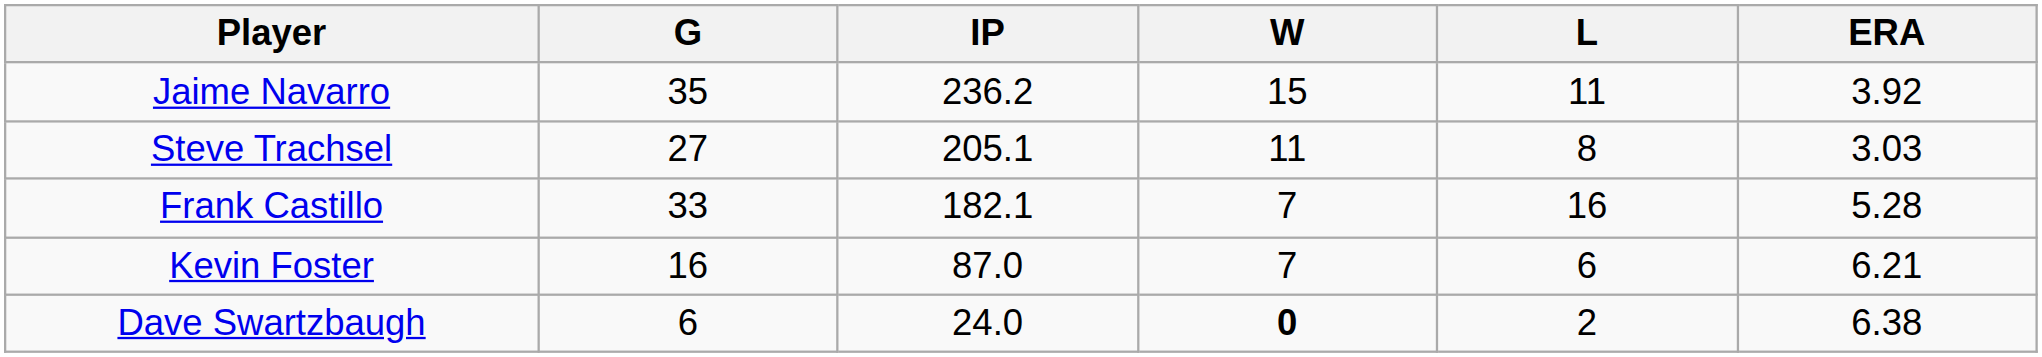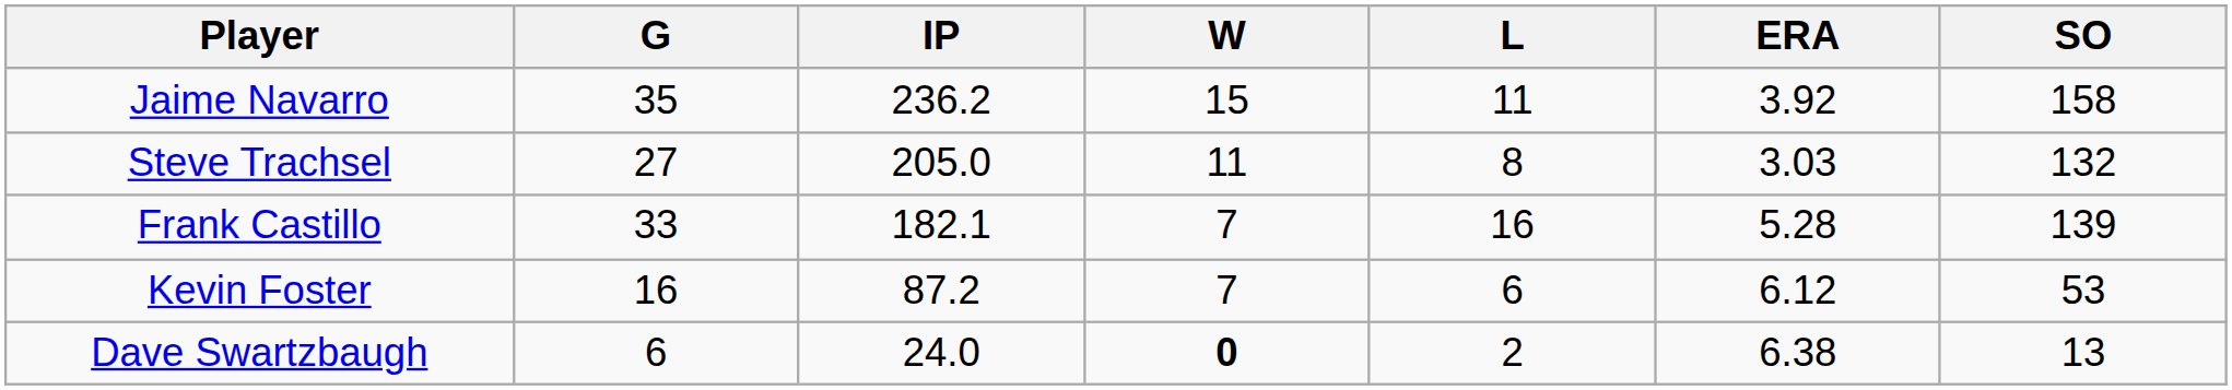+ column: SO | 158 | 132 | 139 | 53 | 13
Steve Trachsel | IP: 205.1 -> 205.0
Kevin Foster | IP: 87.0 -> 87.2
Kevin Foster | ERA: 6.21 -> 6.12
